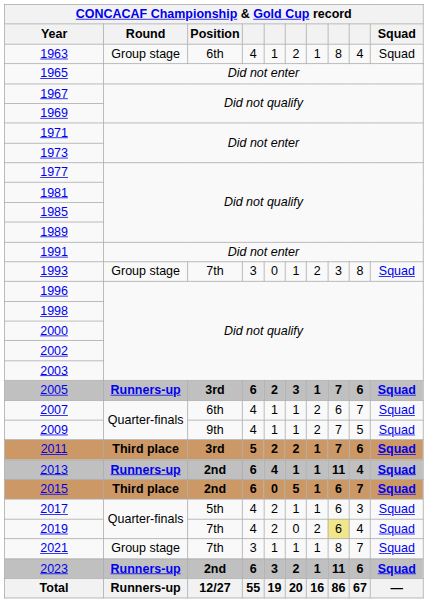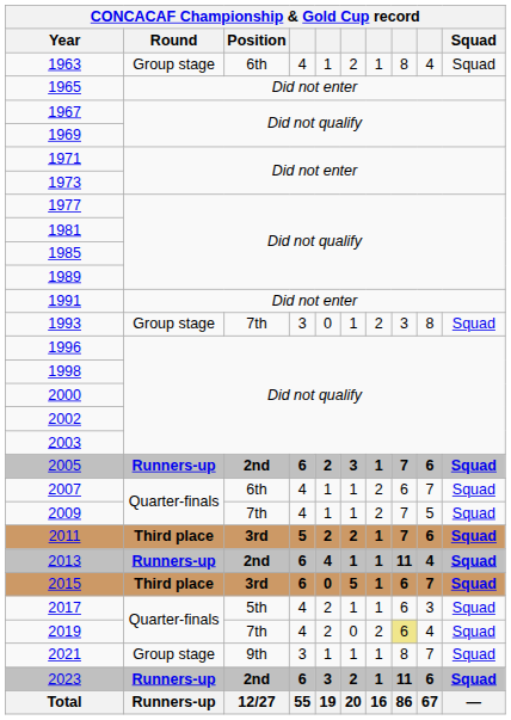2005 | Position: 3rd -> 2nd
2009 | Position: 9th -> 7th
2015 | Position: 2nd -> 3rd
2021 | Position: 7th -> 9th
